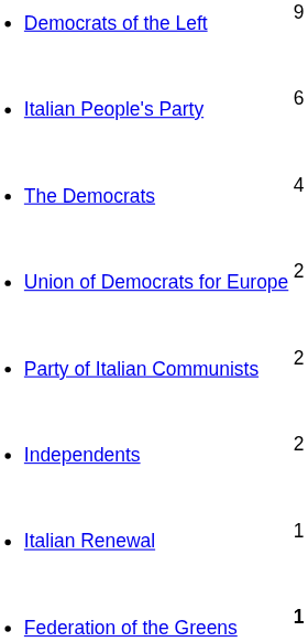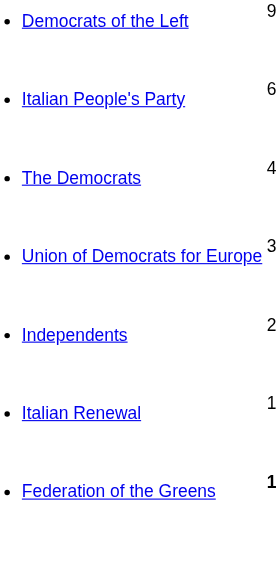Union of Democrats for Europe | column 2: 2 -> 3
- row: Party of Italian Communists | 2
